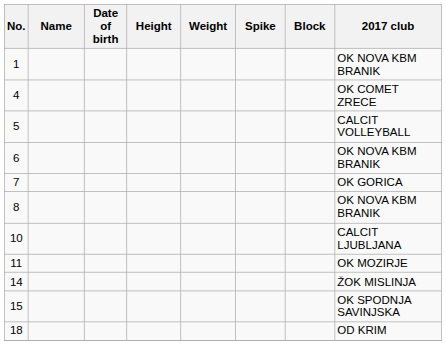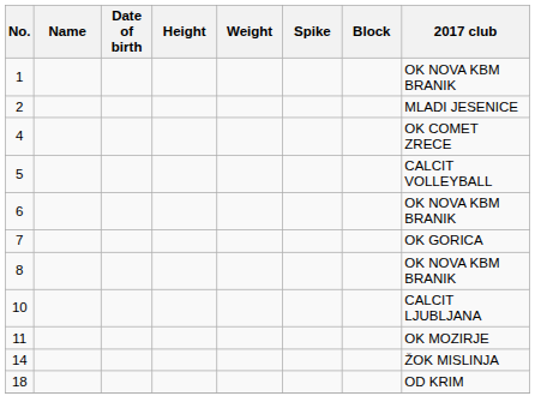+ row: 2 | MLADI JESENICE
- row: 15 | OK SPODNJA SAVINJSKA
